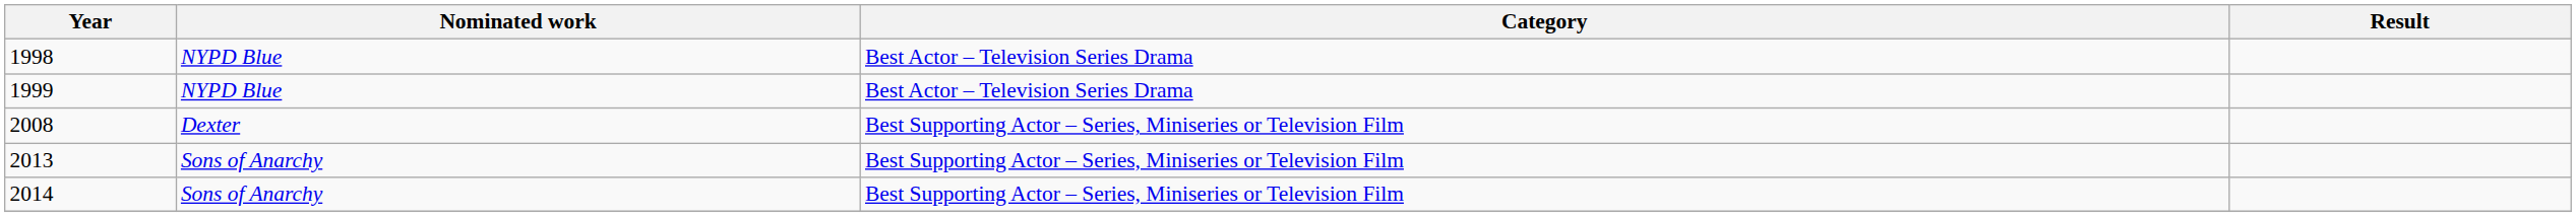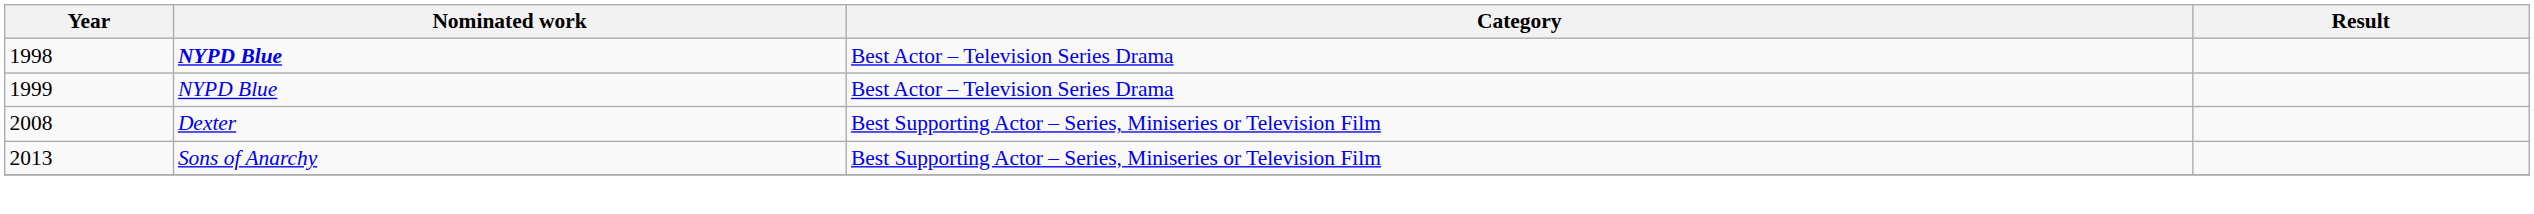1998 | Nominated work: normal -> bold
- row: 2014 | Sons of Anarchy | Best Supporting Actor – Series, Miniseries or Television Film
